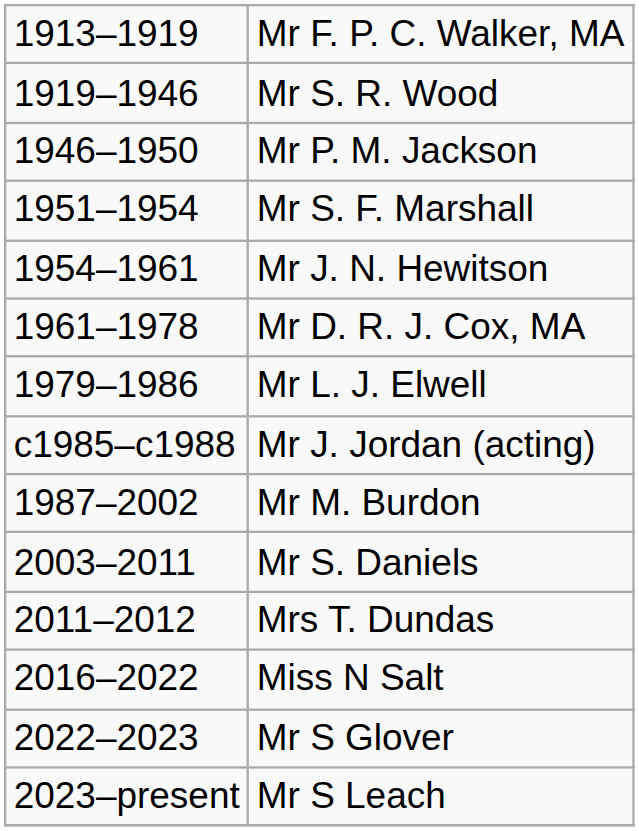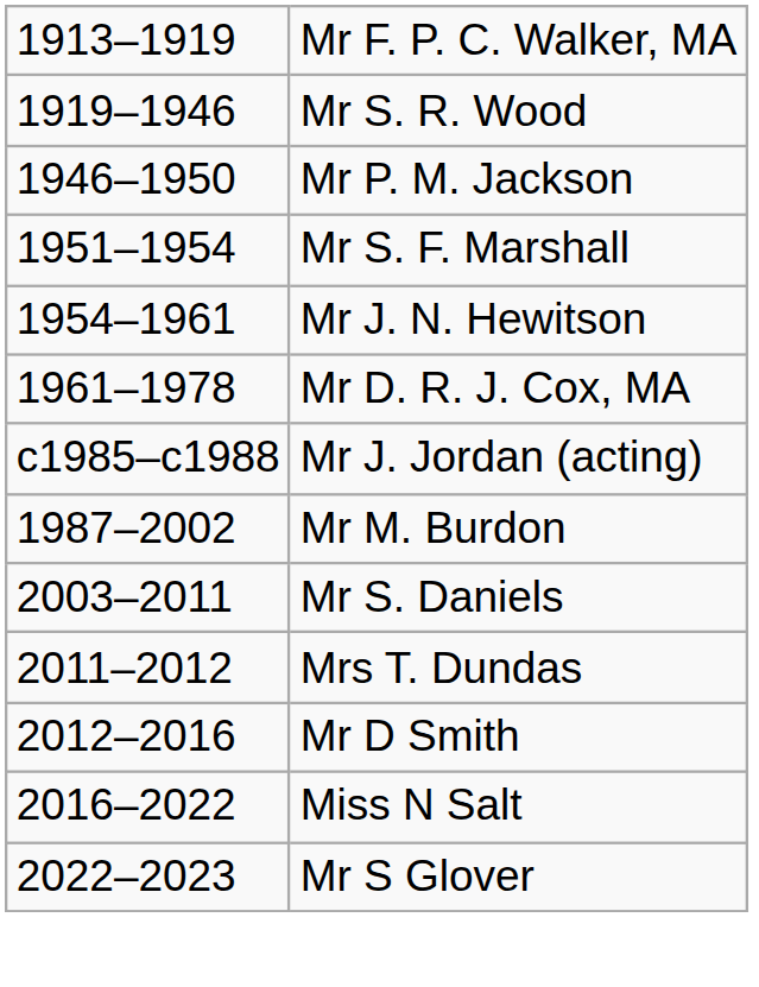- row: 1979–1986 | Mr L. J. Elwell
+ row: 2012–2016 | Mr D Smith
- row: 2023–present | Mr S Leach
